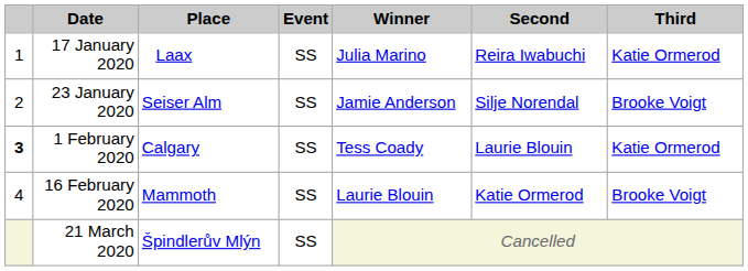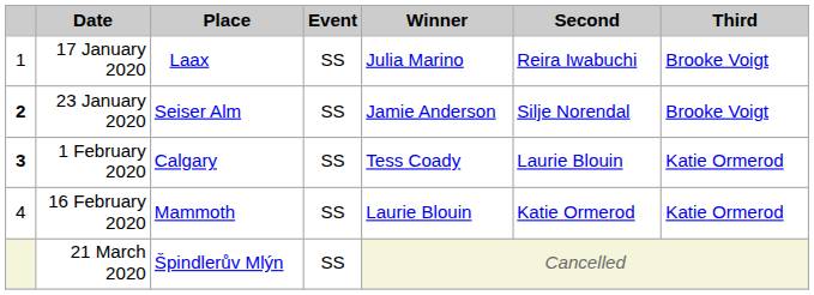17 January 2020 | Third: Katie Ormerod -> Brooke Voigt
23 January 2020 | column 1: normal -> bold
16 February 2020 | Third: Brooke Voigt -> Katie Ormerod
